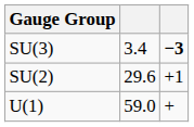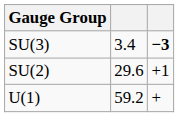U(1) | column 2: 59.0 -> 59.2
